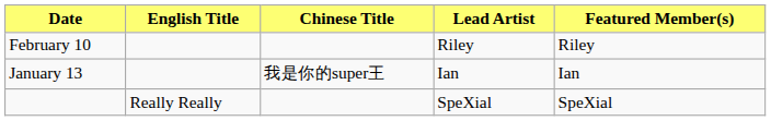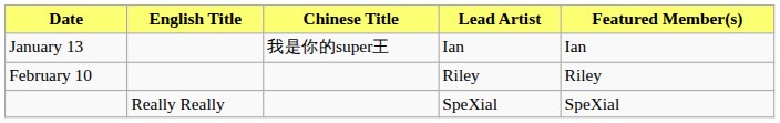rows swapped: January 13 <-> February 10
